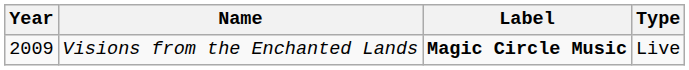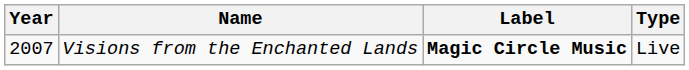Visions from the Enchanted Lands | Year: 2009 -> 2007
